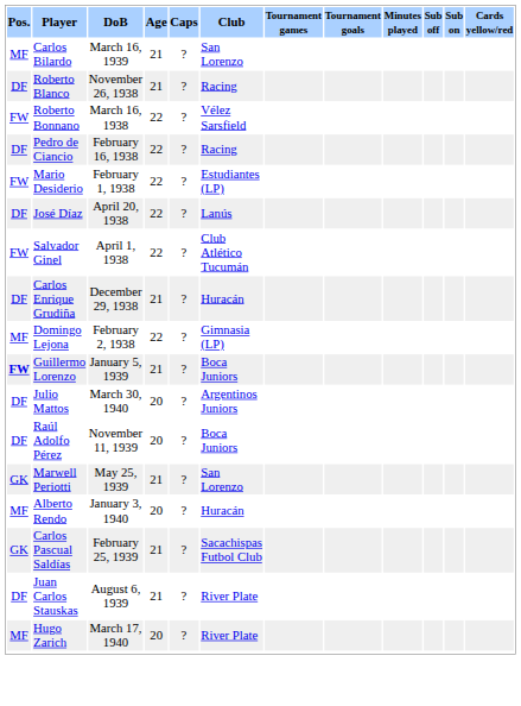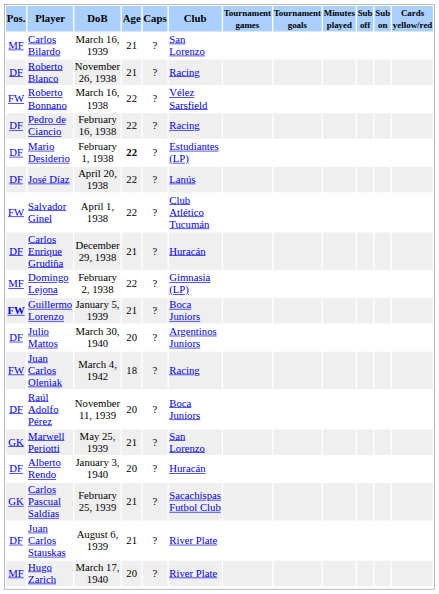Mario Desiderio | Pos.: FW -> DF
Mario Desiderio | Age: normal -> bold
+ row: FW | Juan Carlos Oleniak | March 4, 1942 | 18 | ? | Racing
Alberto Rendo | Pos.: MF -> DF
